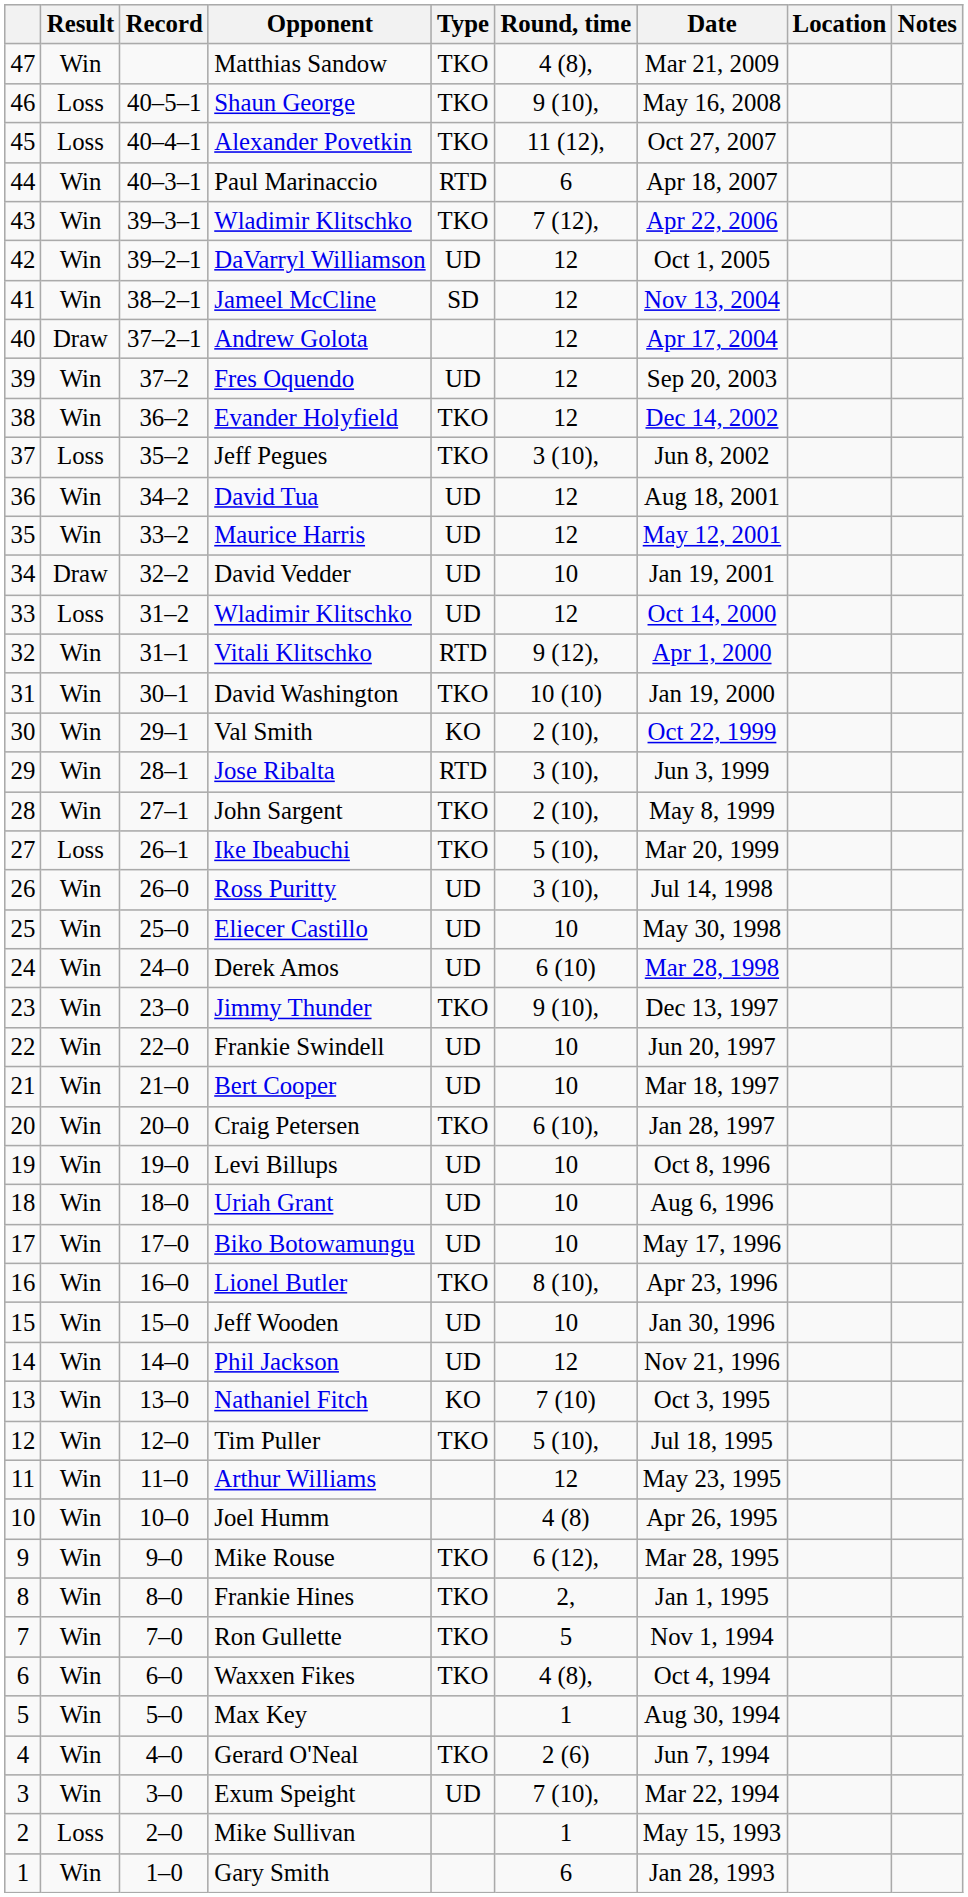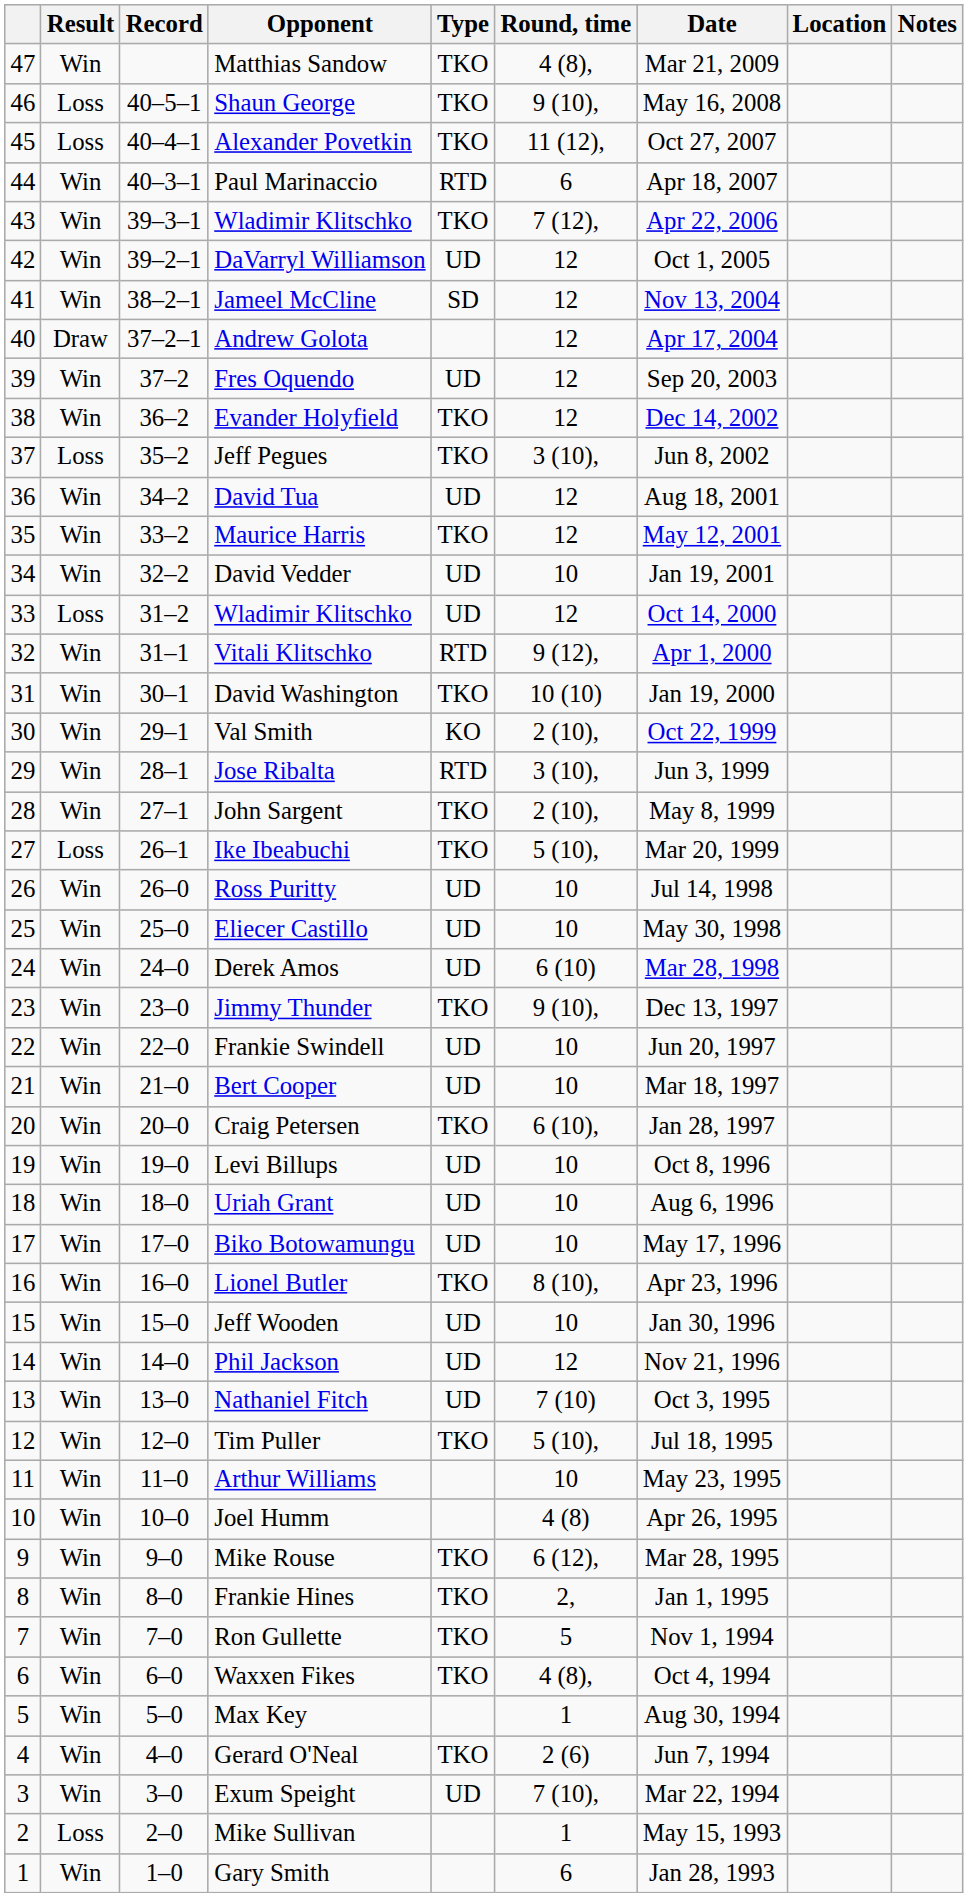Maurice Harris | Type: UD -> TKO
David Vedder | Result: Draw -> Win
Ross Puritty | Round, time: 3 (10), -> 10
Nathaniel Fitch | Type: KO -> UD
Arthur Williams | Round, time: 12 -> 10
